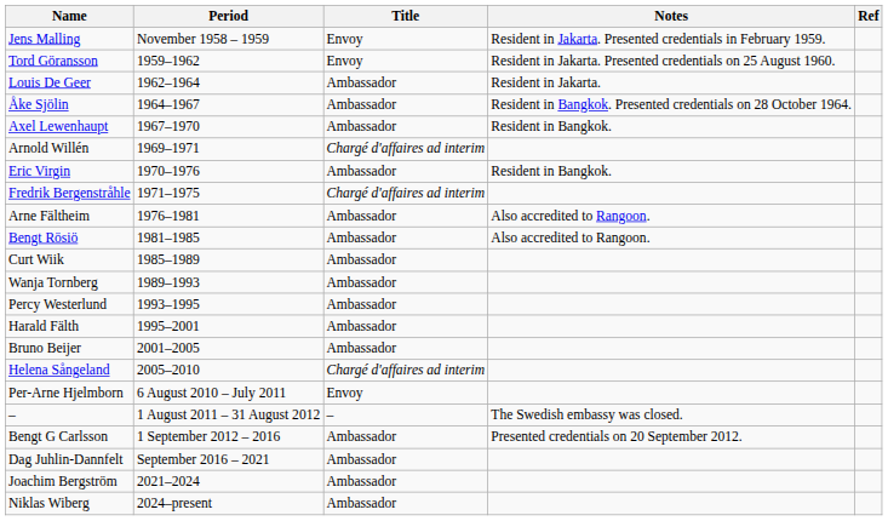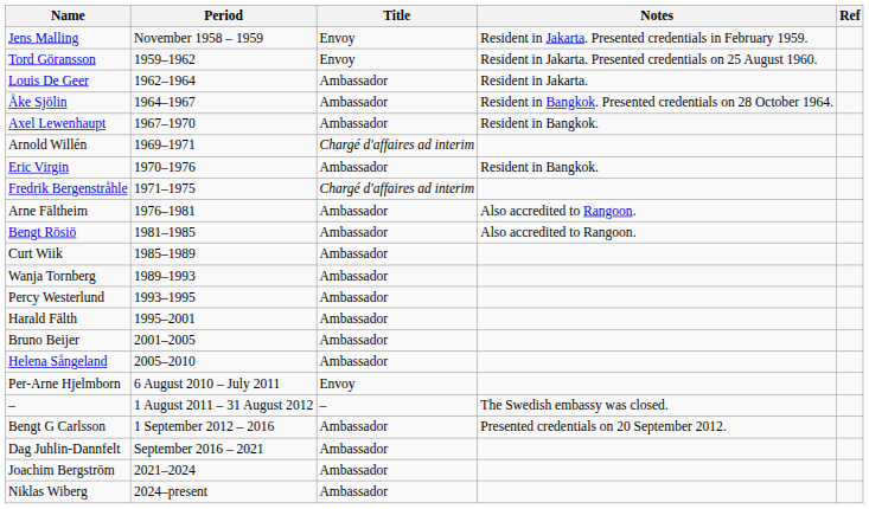Helena Sångeland | Title: Chargé d'affaires ad interim -> Ambassador
